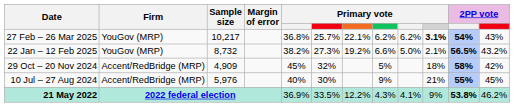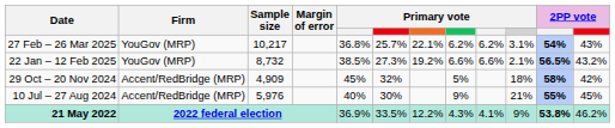27 Feb – 26 Mar 2025 | column 10: bold -> normal
22 Jan – 12 Feb 2025 | column 5: 38.2% -> 38.5%
22 Jan – 12 Feb 2025 | column 9: 5.0% -> 6.6%
